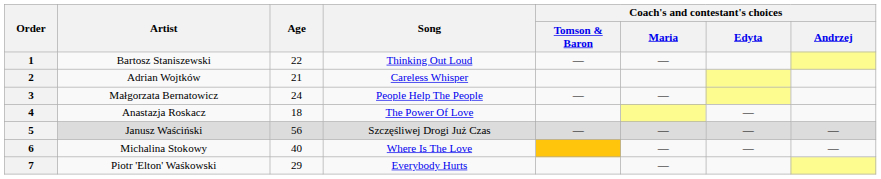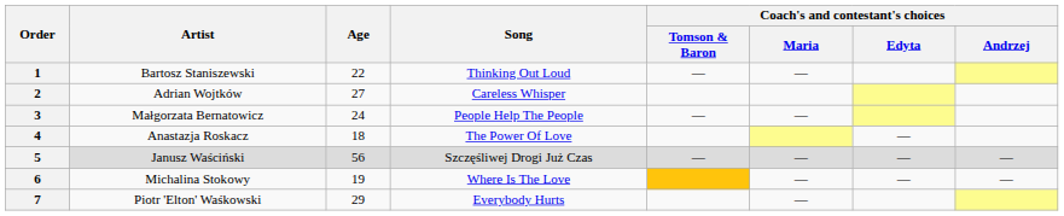2 | Age: 21 -> 27
6 | Age: 40 -> 19
